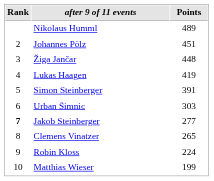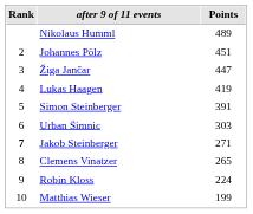Žiga Jančar | Points: 448 -> 447
Jakob Steinberger | Points: 277 -> 271
